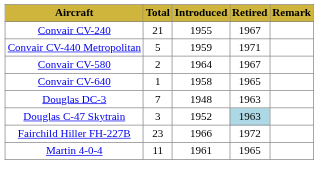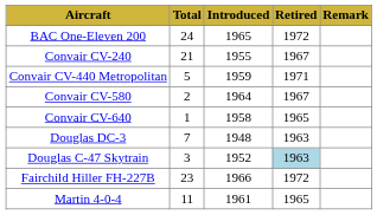+ row: BAC One-Eleven 200 | 24 | 1965 | 1972
